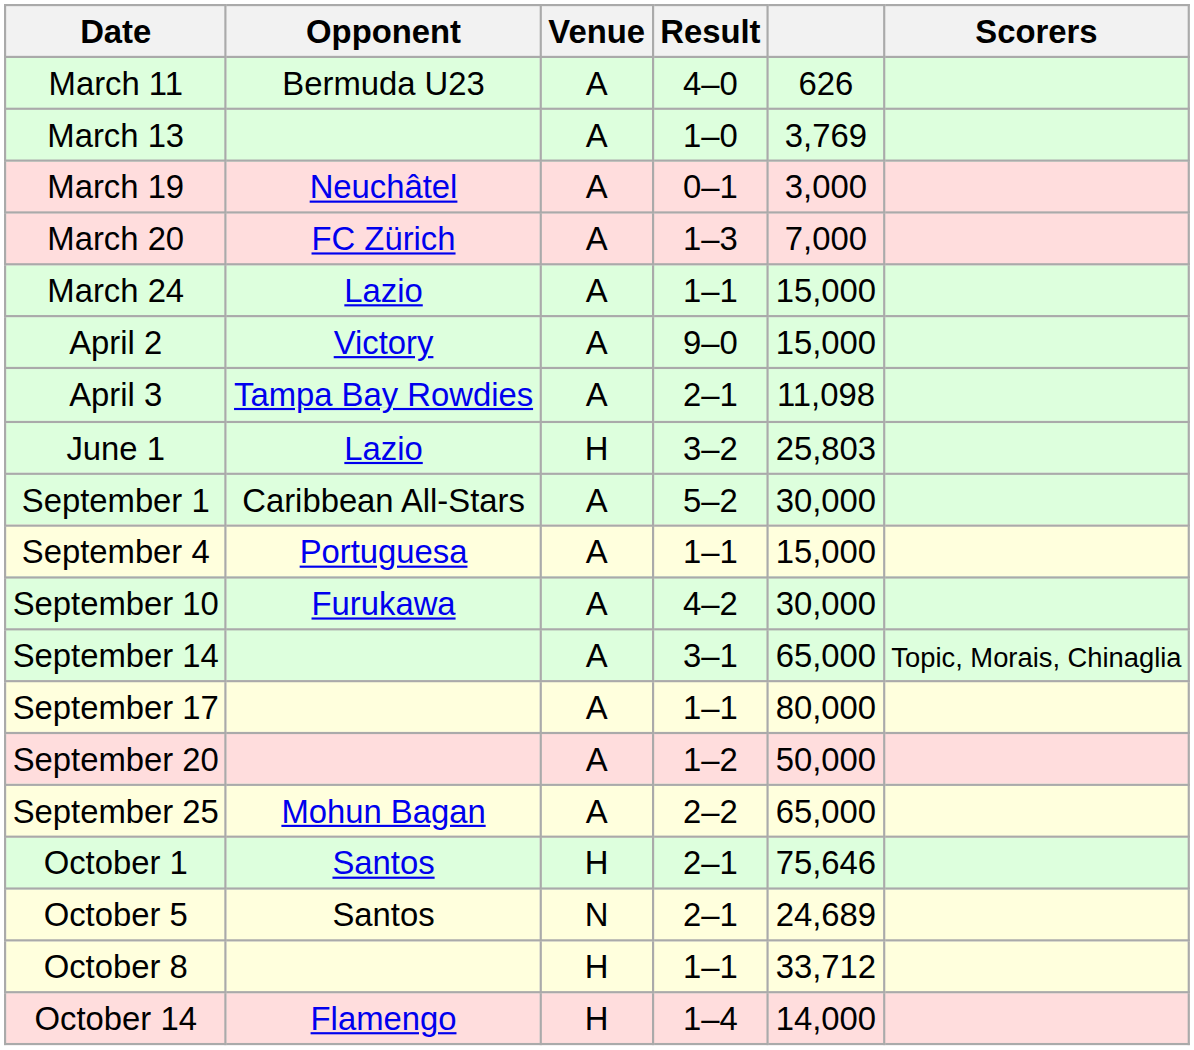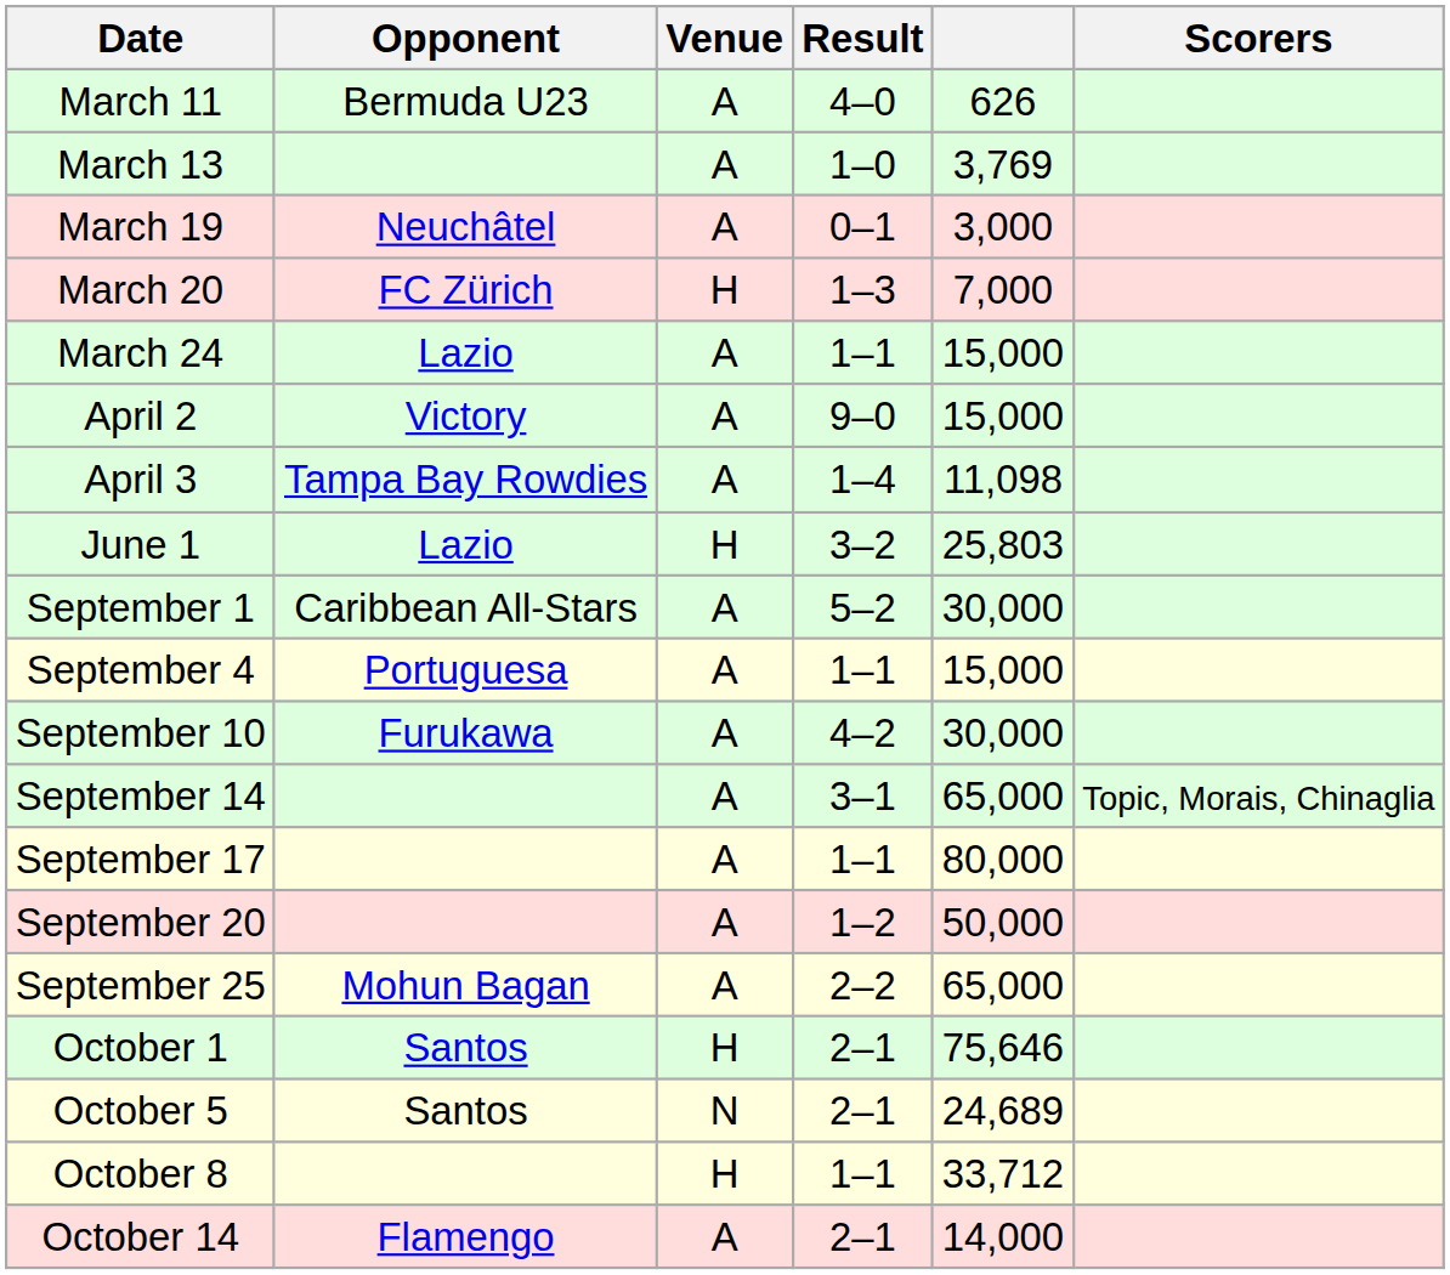March 20 | Venue: A -> H
April 3 | Result: 2–1 -> 1–4
October 14 | Venue: H -> A
October 14 | Result: 1–4 -> 2–1
